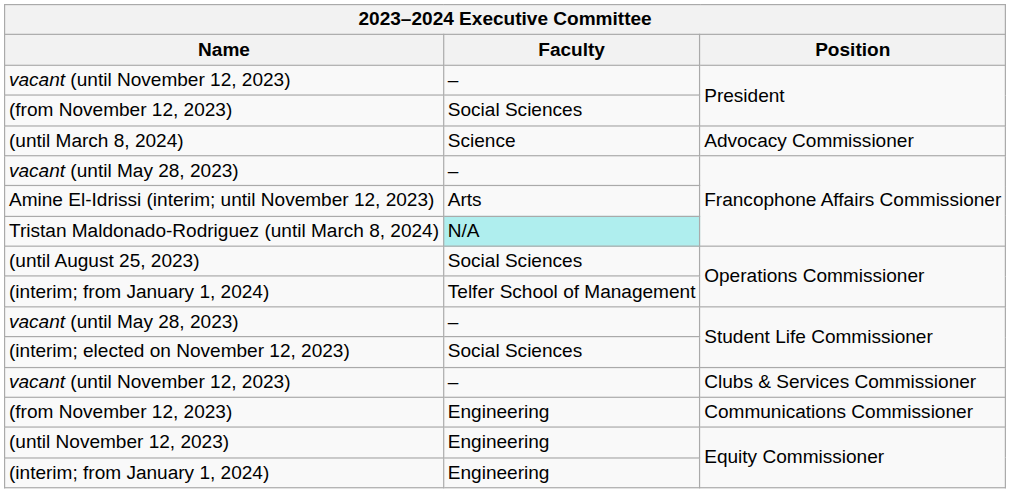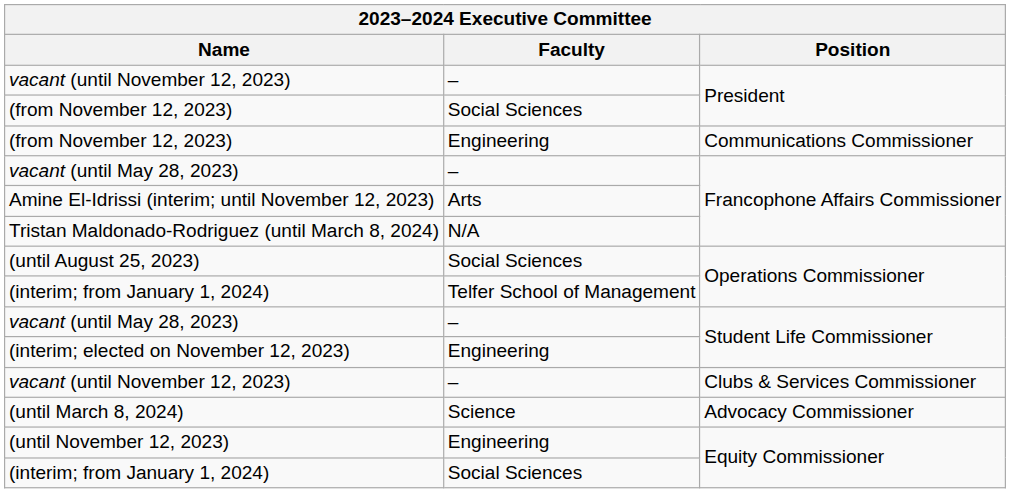rows swapped: (until March 8, 2024) <-> (from November 12, 2023) / Communications Commissioner
Tristan Maldonado-Rodriguez (until March 8, 2024) | Faculty: paleturquoise background -> no background
(interim; elected on November 12, 2023) | Faculty: Social Sciences -> Engineering
(interim; from January 1, 2024) / Equity Commissioner | Faculty: Engineering -> Social Sciences
